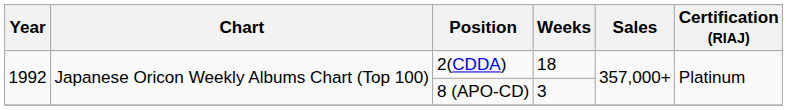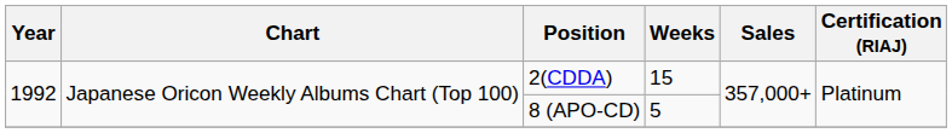2(CDDA) | Weeks: 18 -> 15
8 (APO-CD) | Weeks: 3 -> 5
